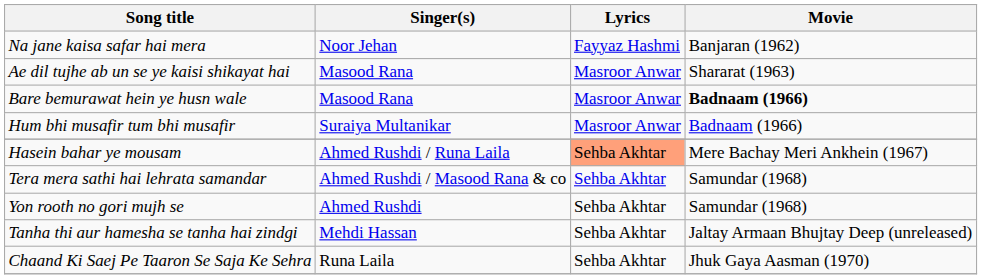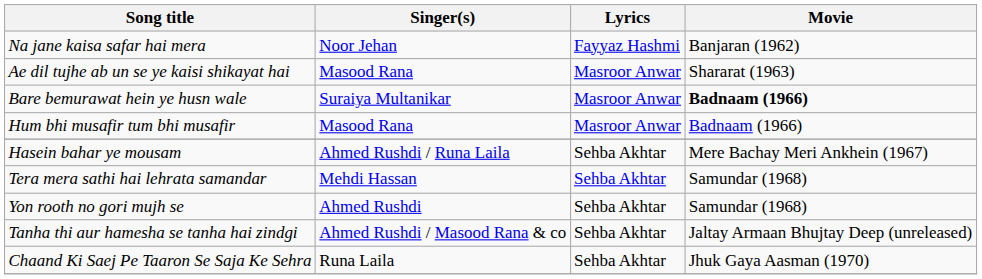Bare bemurawat hein ye husn wale | Singer(s): Masood Rana -> Suraiya Multanikar
Hum bhi musafir tum bhi musafir | Singer(s): Suraiya Multanikar -> Masood Rana
Hasein bahar ye mousam | Lyrics: lightsalmon background -> no background
Tera mera sathi hai lehrata samandar | Singer(s): Ahmed Rushdi / Masood Rana & co -> Mehdi Hassan
Tanha thi aur hamesha se tanha hai zindgi | Singer(s): Mehdi Hassan -> Ahmed Rushdi / Masood Rana & co
